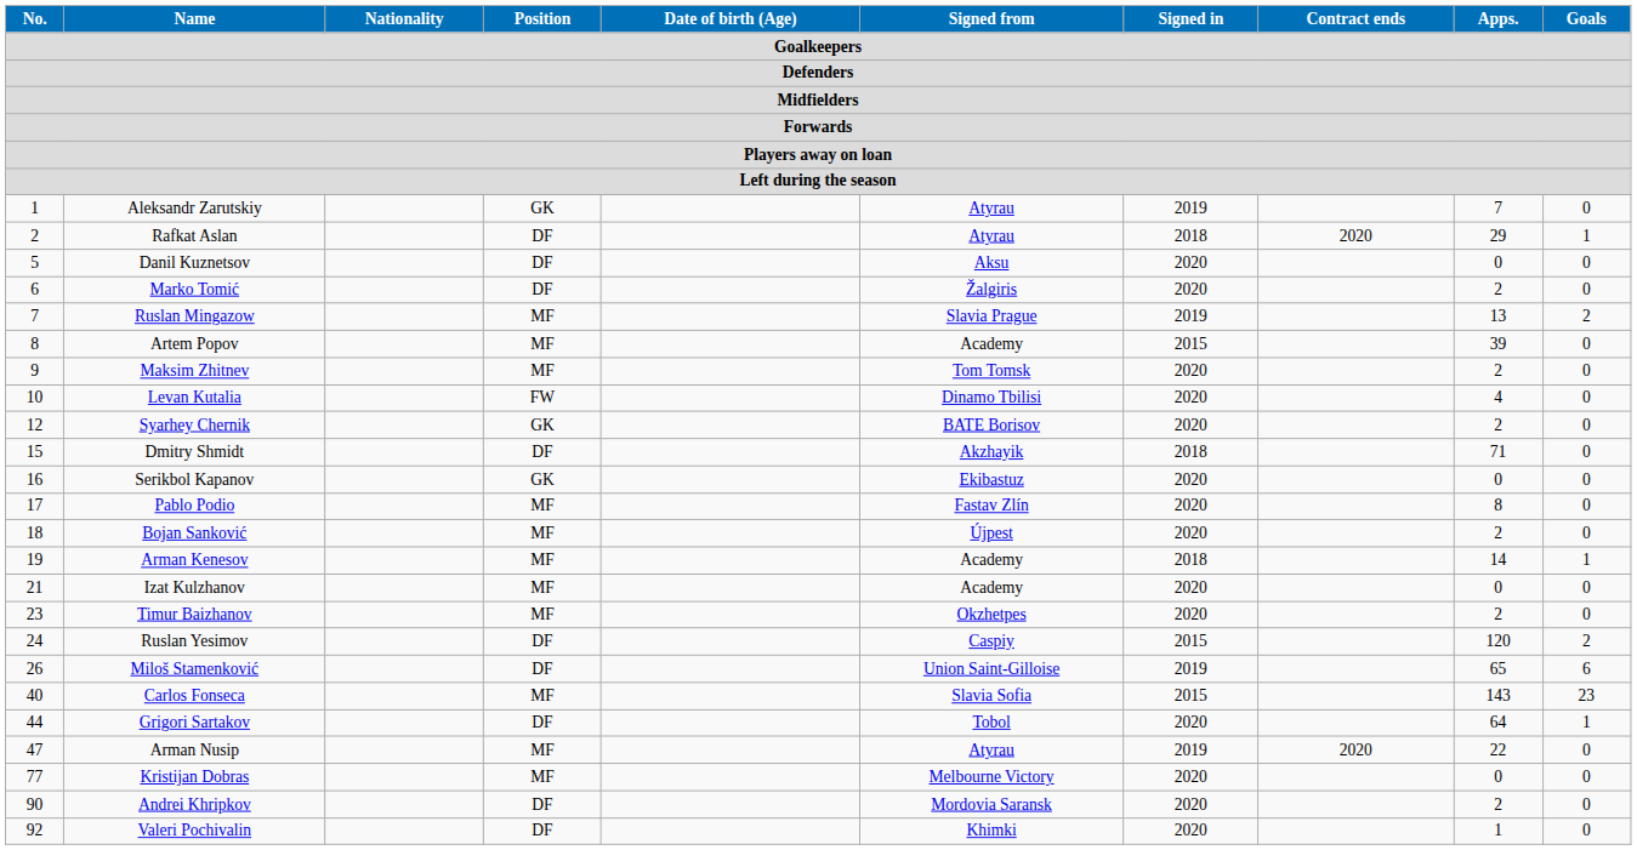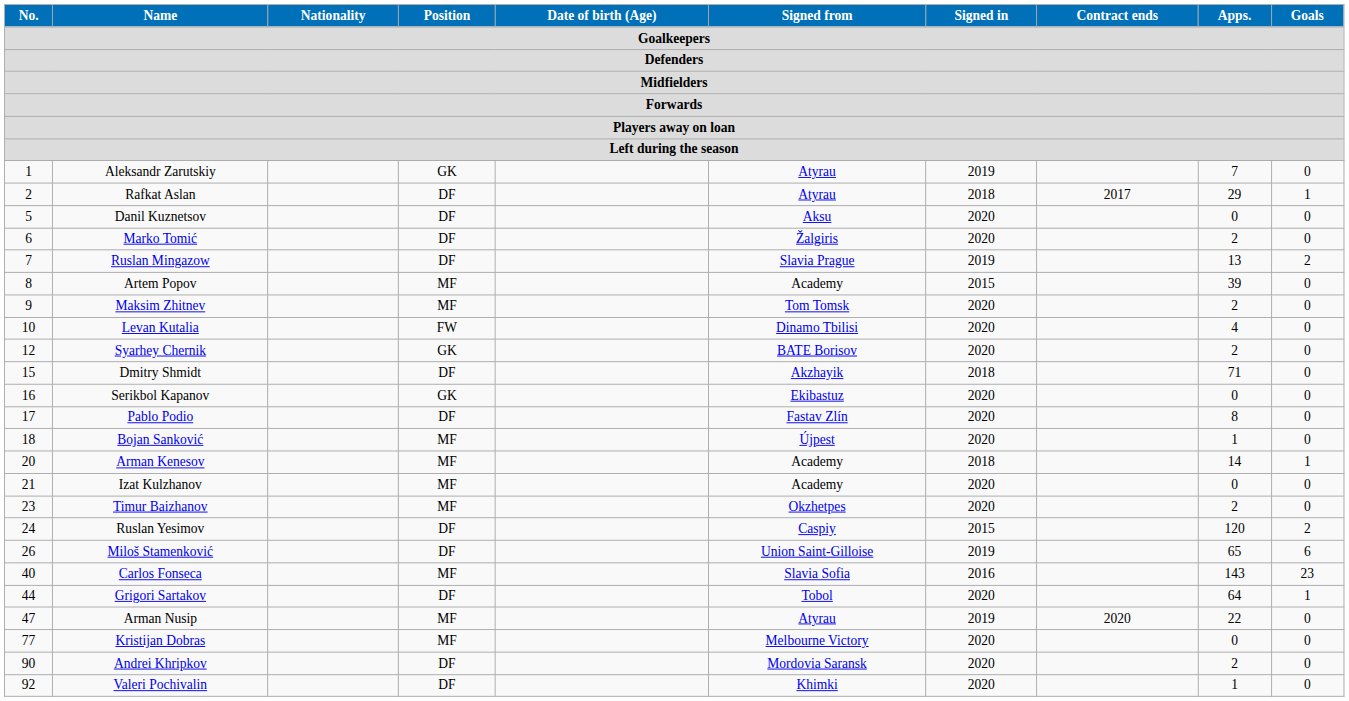Rafkat Aslan | Contract ends: 2020 -> 2017
Ruslan Mingazow | Position: MF -> DF
Pablo Podio | Position: MF -> DF
Bojan Sanković | Apps.: 2 -> 1
Arman Kenesov | No.: 19 -> 20
Carlos Fonseca | Signed in: 2015 -> 2016
